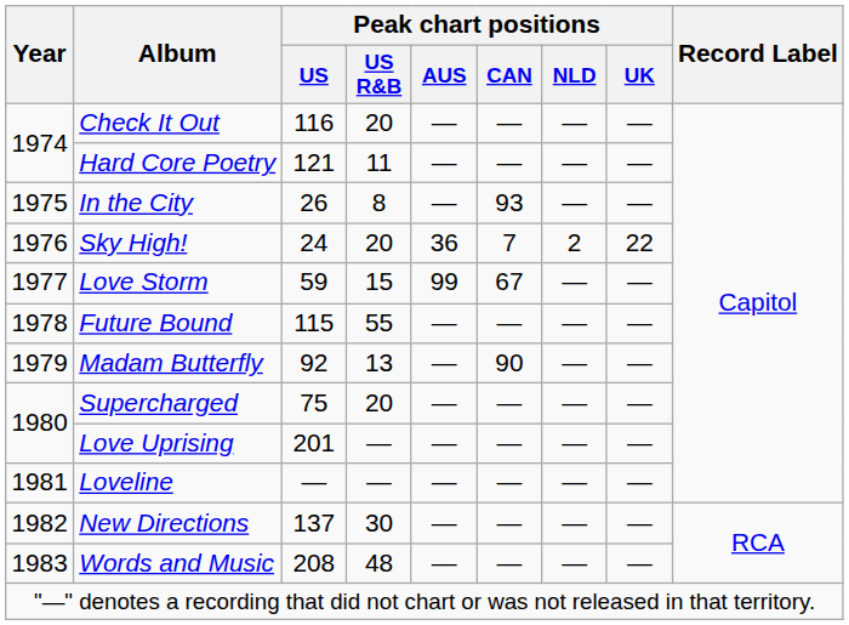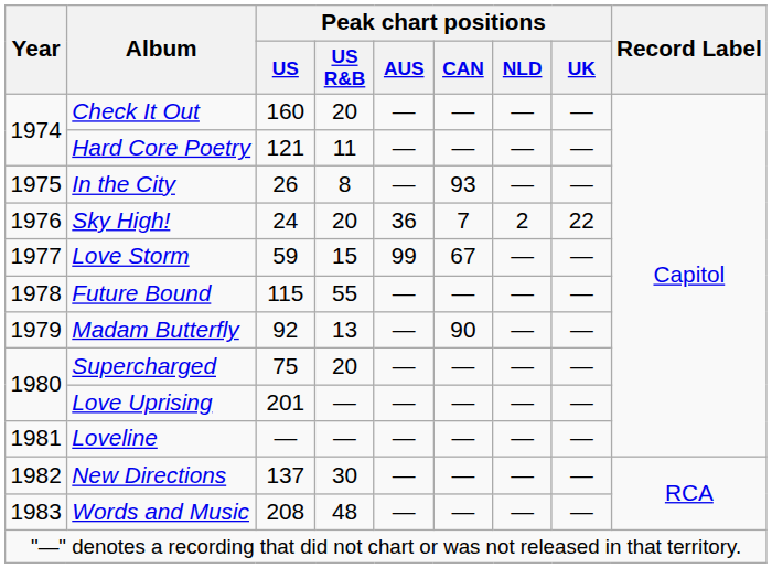Check It Out | Peak chart positions / US: 116 -> 160
